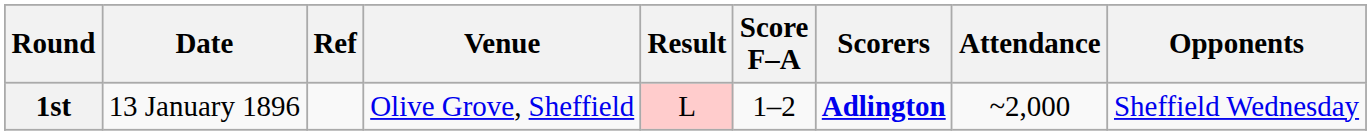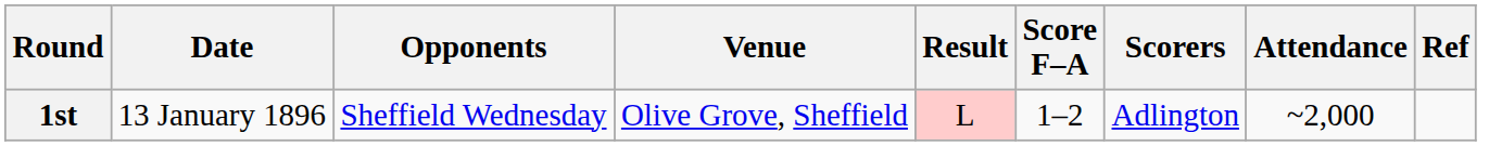columns swapped: Opponents <-> Ref
1st | Scorers: bold -> normal
